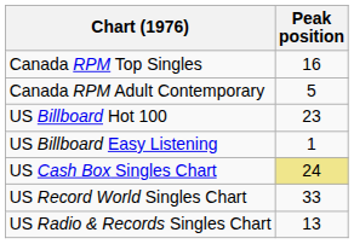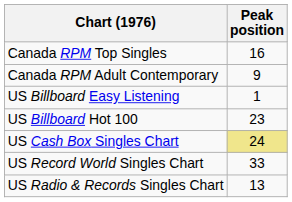Canada RPM Adult Contemporary | Peak position: 5 -> 9
rows swapped: US Billboard Hot 100 <-> US Billboard Easy Listening
